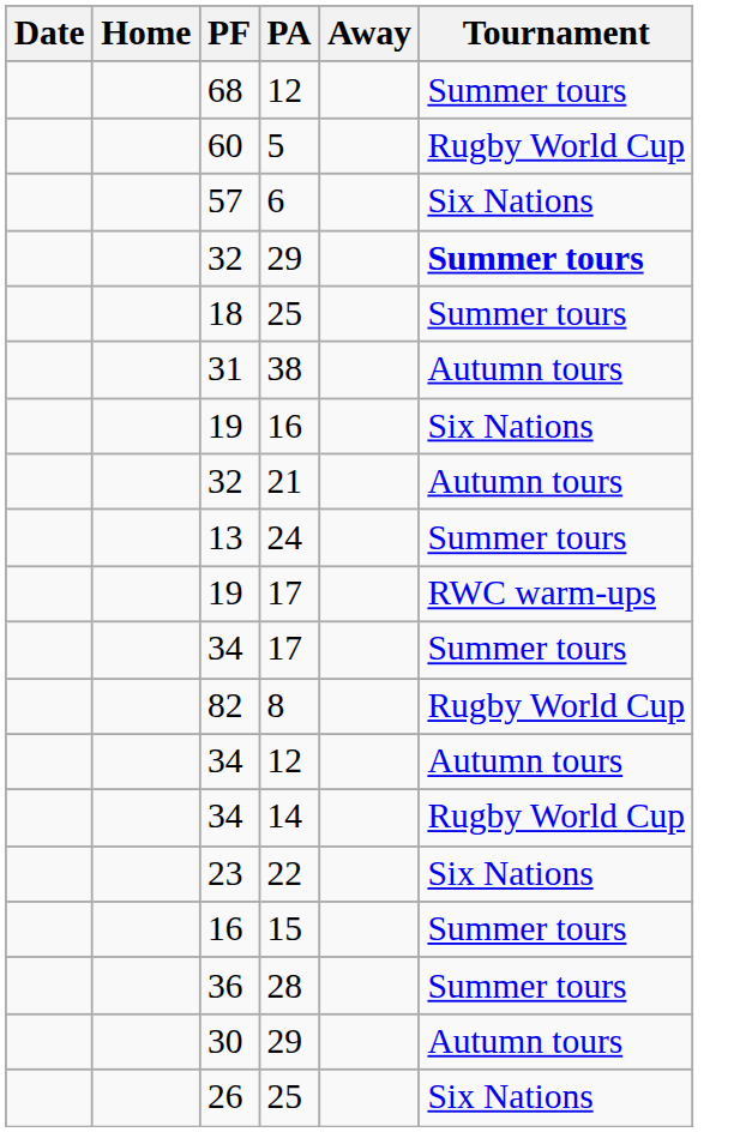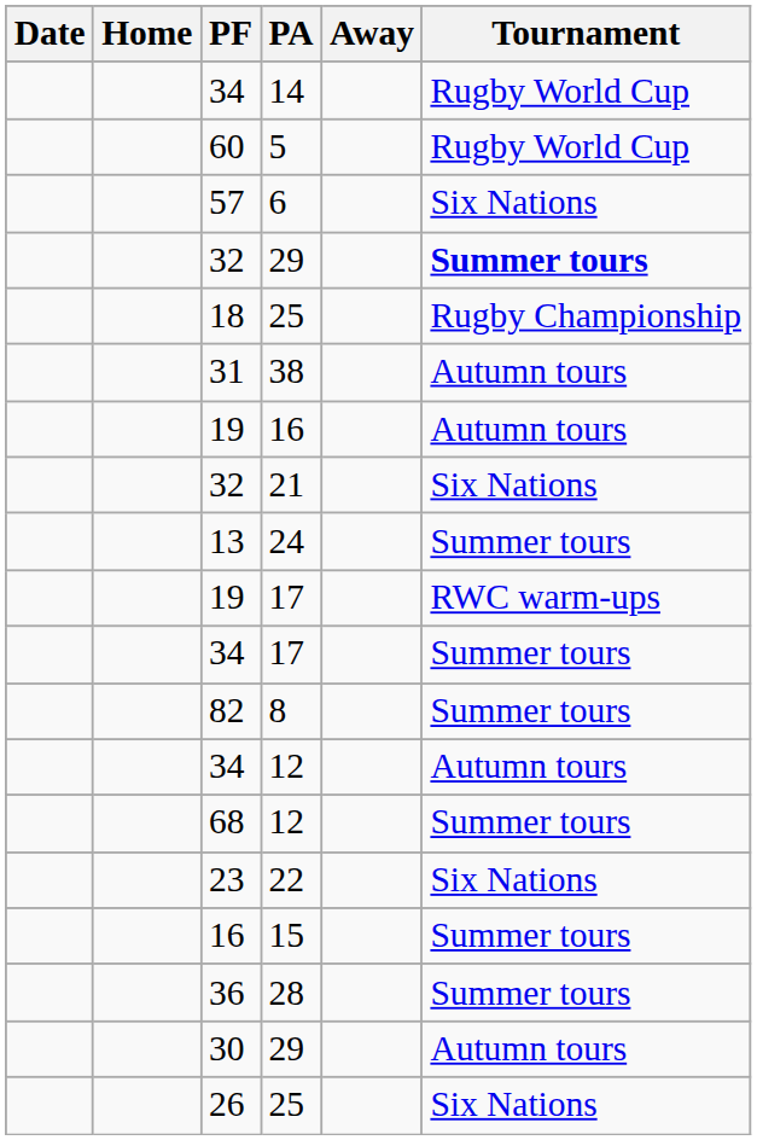rows swapped: 68 <-> 34 / 14
18 | Tournament: Summer tours -> Rugby Championship
19 / 16 | Tournament: Six Nations -> Autumn tours
32 / 21 | Tournament: Autumn tours -> Six Nations
82 | Tournament: Rugby World Cup -> Summer tours
